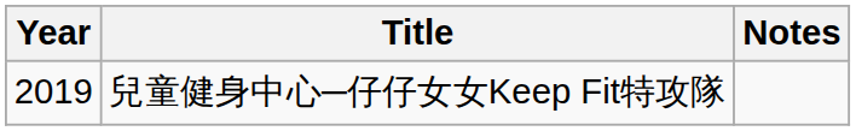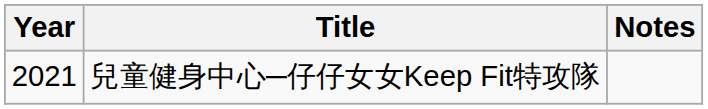兒童健身中心─仔仔女女Keep Fit特攻隊 | Year: 2019 -> 2021
